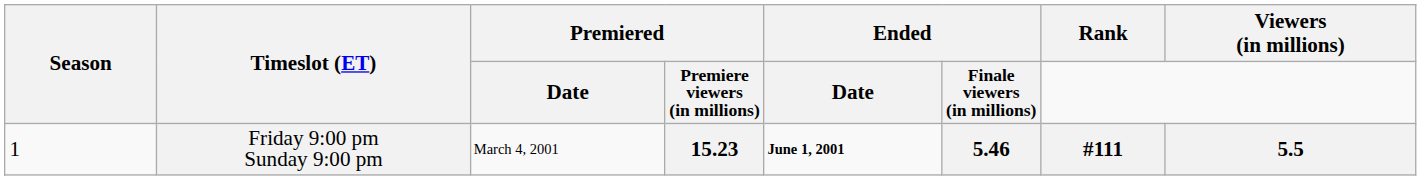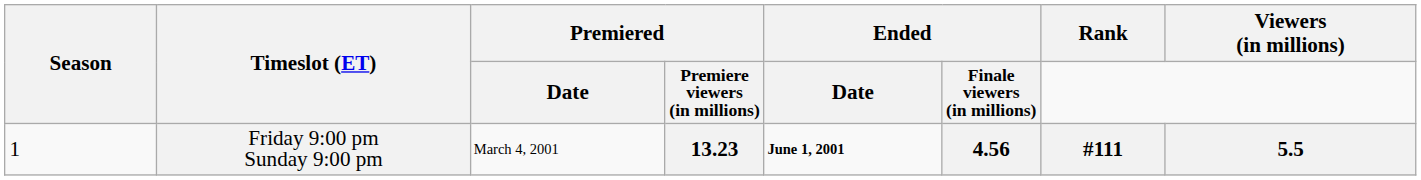Friday 9:00 pm Sunday 9:00 pm | Premiered / Premiere viewers (in millions): 15.23 -> 13.23
Friday 9:00 pm Sunday 9:00 pm | Ended / Finale viewers (in millions): 5.46 -> 4.56
